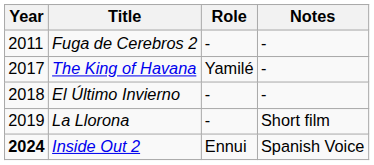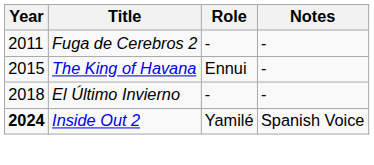The King of Havana | Year: 2017 -> 2015
The King of Havana | Role: Yamilé -> Ennui
- row: 2019 | La Llorona | - | Short film
Inside Out 2 | Role: Ennui -> Yamilé
